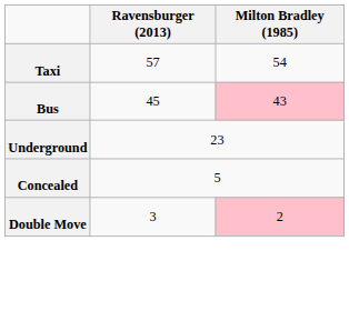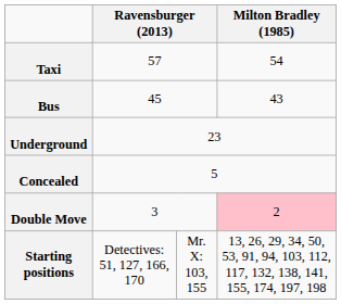Bus | Milton Bradley (1985): pink background -> no background
+ row: Starting positions | Detectives: 51, 127, 166, 170 | Mr. X: 103, 155 | 13, 26, 29, 34, 50, 53, 91, 94, 103, 112, 117, 132, 138, 141, 155, 174, 197, 198
